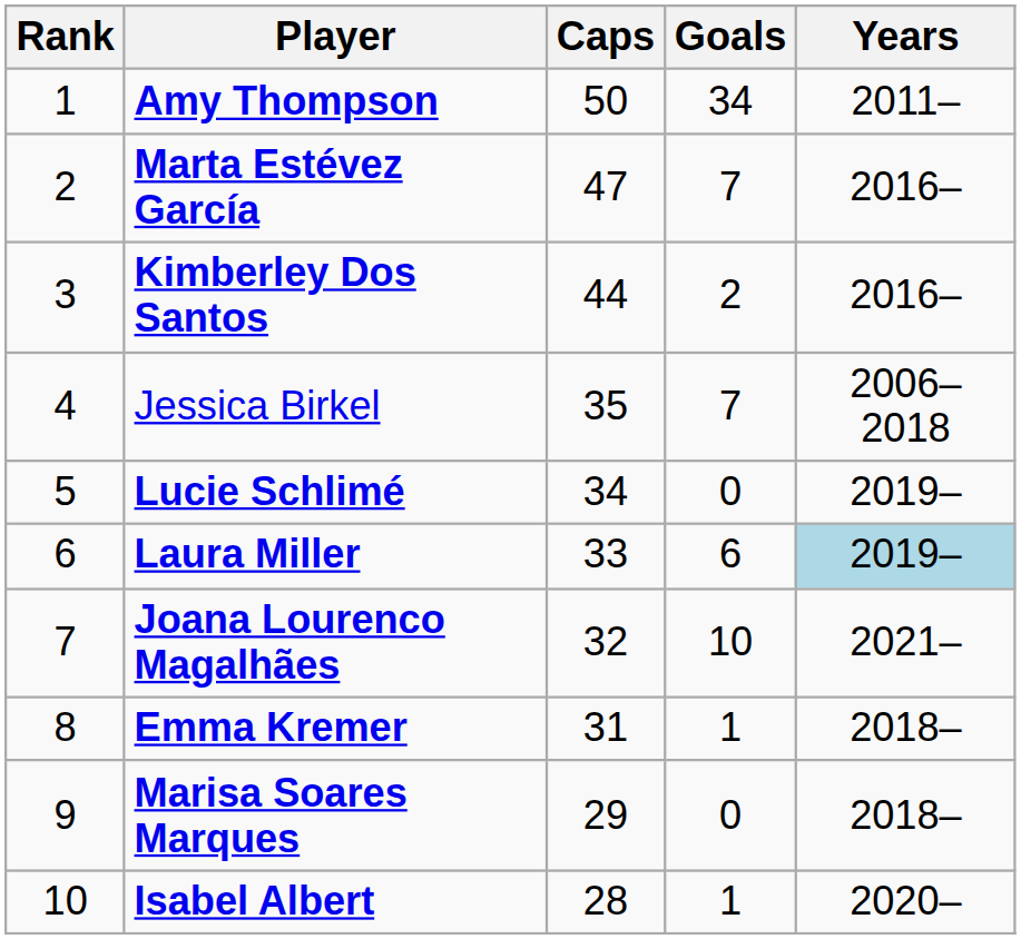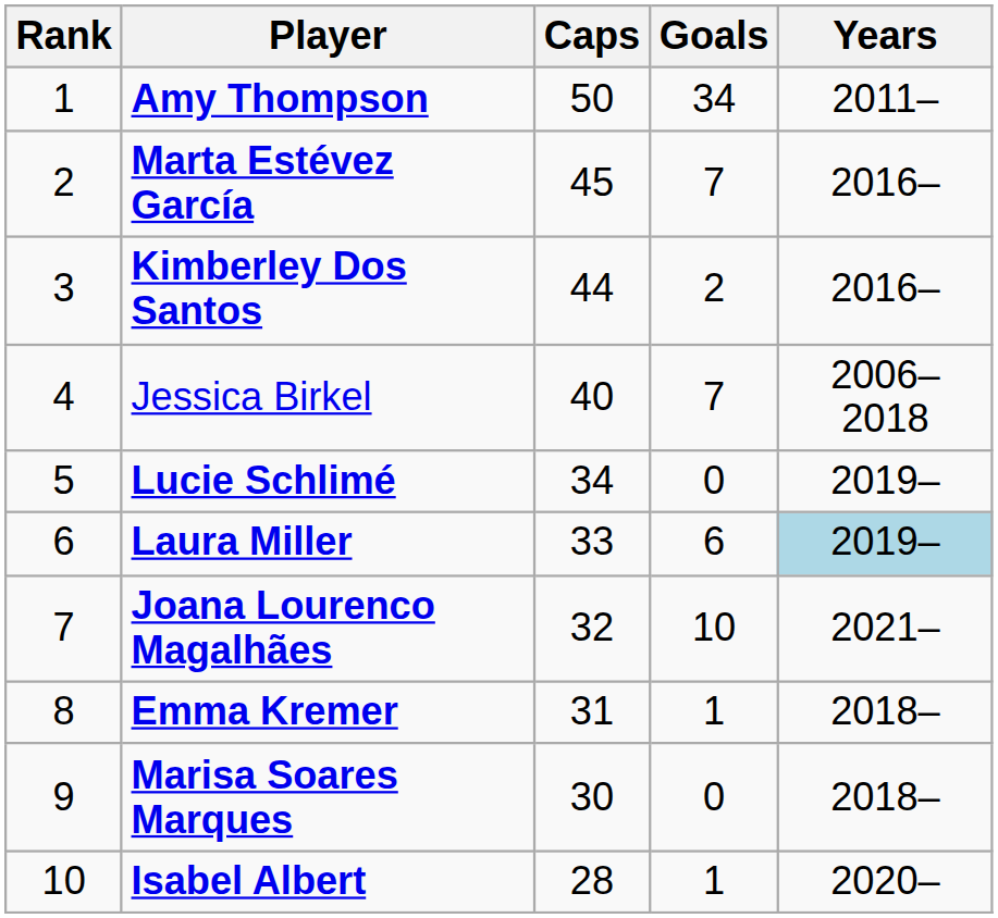Marta Estévez García | Caps: 47 -> 45
Jessica Birkel | Caps: 35 -> 40
Marisa Soares Marques | Caps: 29 -> 30
